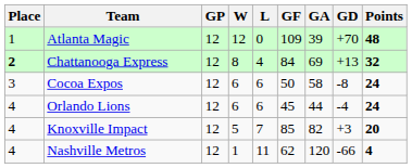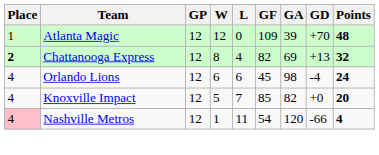Chattanooga Express | GF: 84 -> 82
- row: 3 | Cocoa Expos | 12 | 6 | 6 | 50 | 58 | -8 | 24
Orlando Lions | GA: 44 -> 98
Knoxville Impact | GD: +3 -> +0
Nashville Metros | Place: no background -> pink background
Nashville Metros | GF: 62 -> 54
